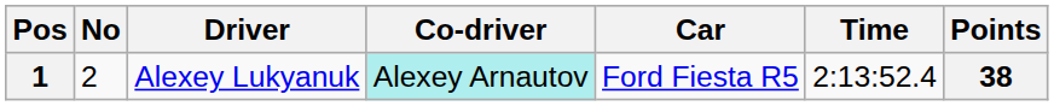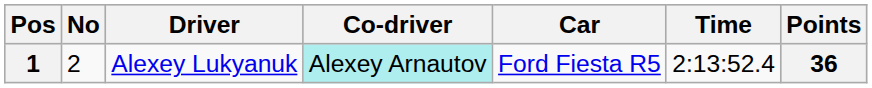1 | Points: 38 -> 36
